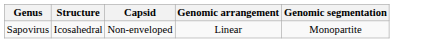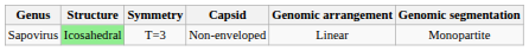+ column: Symmetry | T=3
Sapovirus | Structure: no background -> lightgreen background
